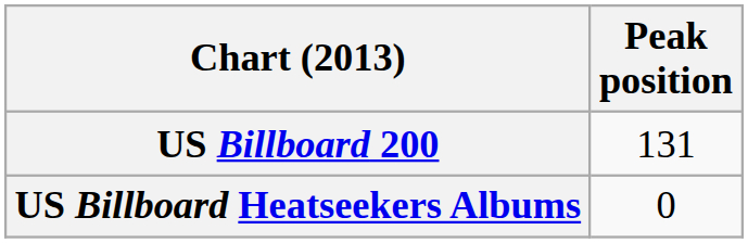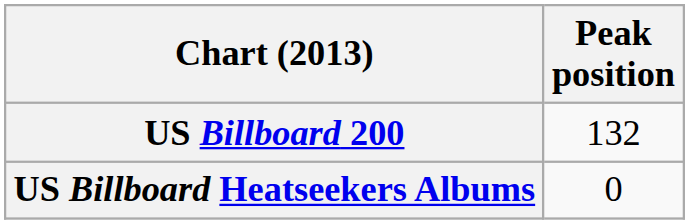US Billboard 200 | Peak position: 131 -> 132
